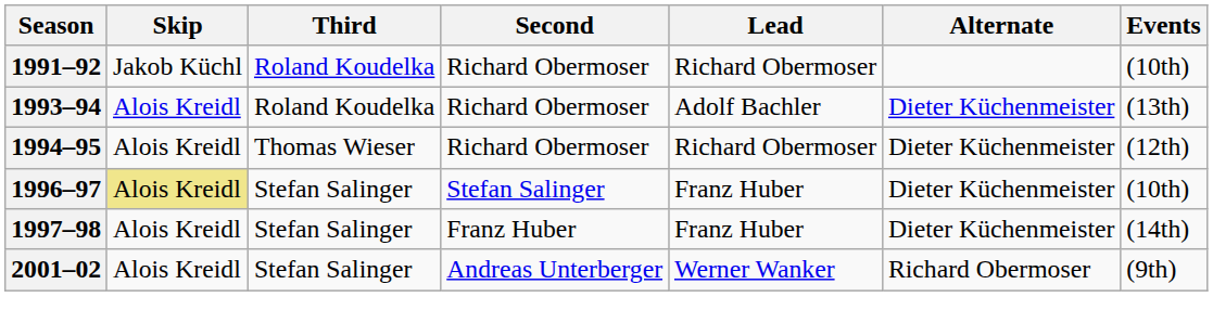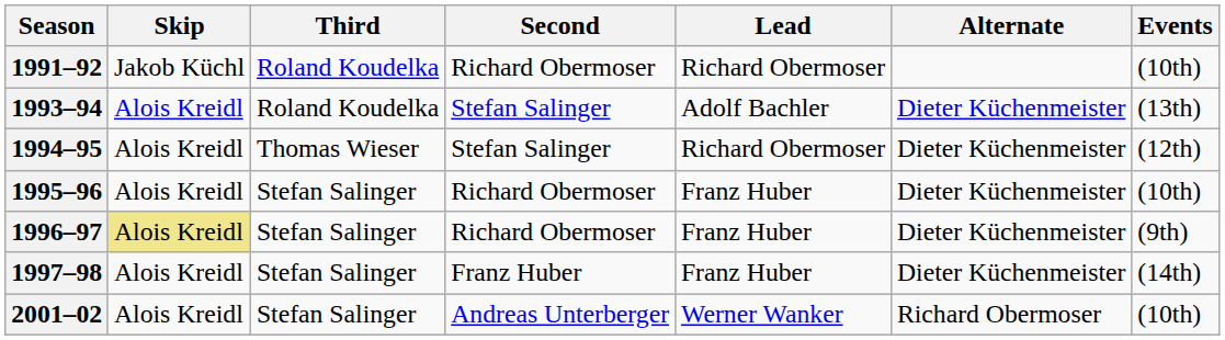1993–94 | Second: Richard Obermoser -> Stefan Salinger
1994–95 | Second: Richard Obermoser -> Stefan Salinger
+ row: 1995–96 | Alois Kreidl | Stefan Salinger | Richard Obermoser | Franz Huber | Dieter Küchenmeister | (10th)
1996–97 | Second: Stefan Salinger -> Richard Obermoser
1996–97 | Events: (10th) -> (9th)
2001–02 | Events: (9th) -> (10th)
